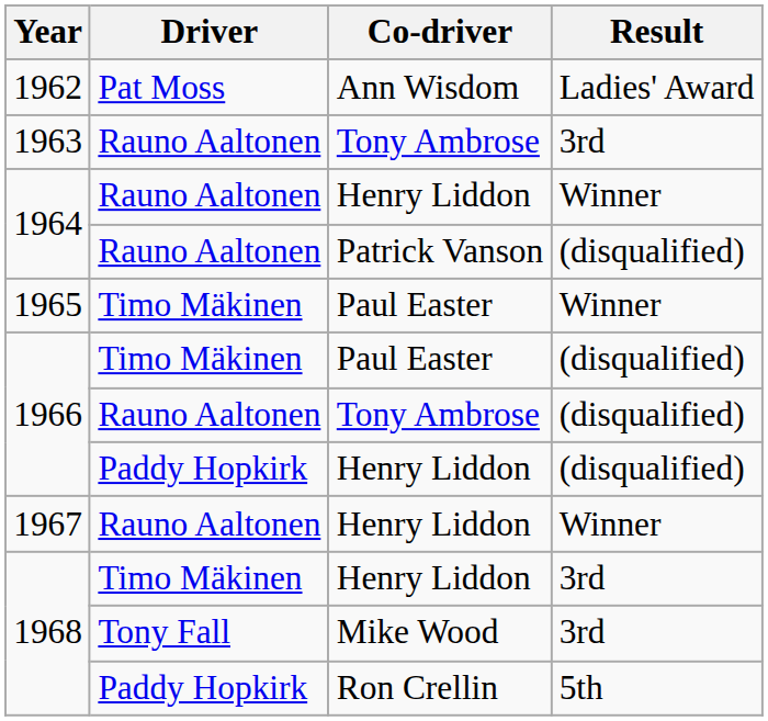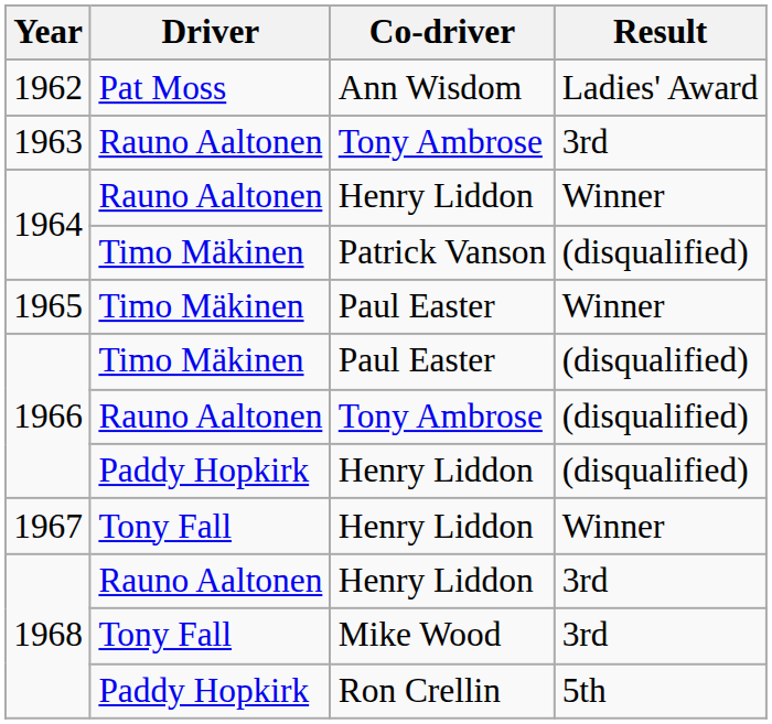1964 / Patrick Vanson | Driver: Rauno Aaltonen -> Timo Mäkinen
1967 | Driver: Rauno Aaltonen -> Tony Fall
1968 / Henry Liddon | Driver: Timo Mäkinen -> Rauno Aaltonen
